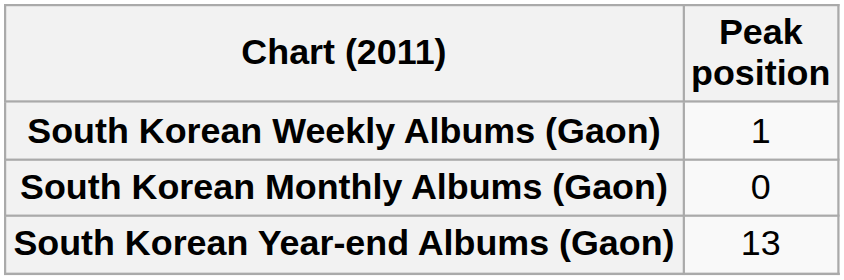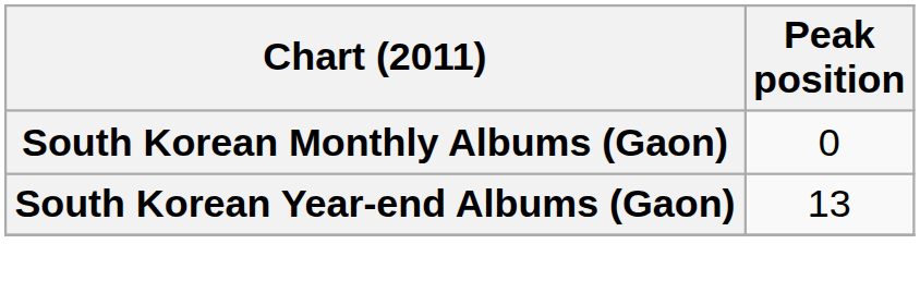- row: South Korean Weekly Albums (Gaon) | 1
